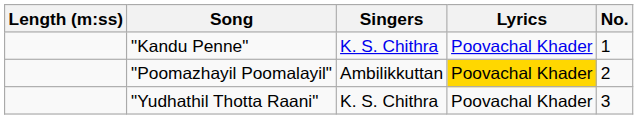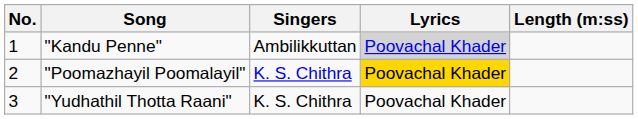columns swapped: No. <-> Length (m:ss)
"Kandu Penne" | Singers: K. S. Chithra -> Ambilikkuttan
"Kandu Penne" | Lyrics: no background -> lightgrey background
"Poomazhayil Poomalayil" | Singers: Ambilikkuttan -> K. S. Chithra
